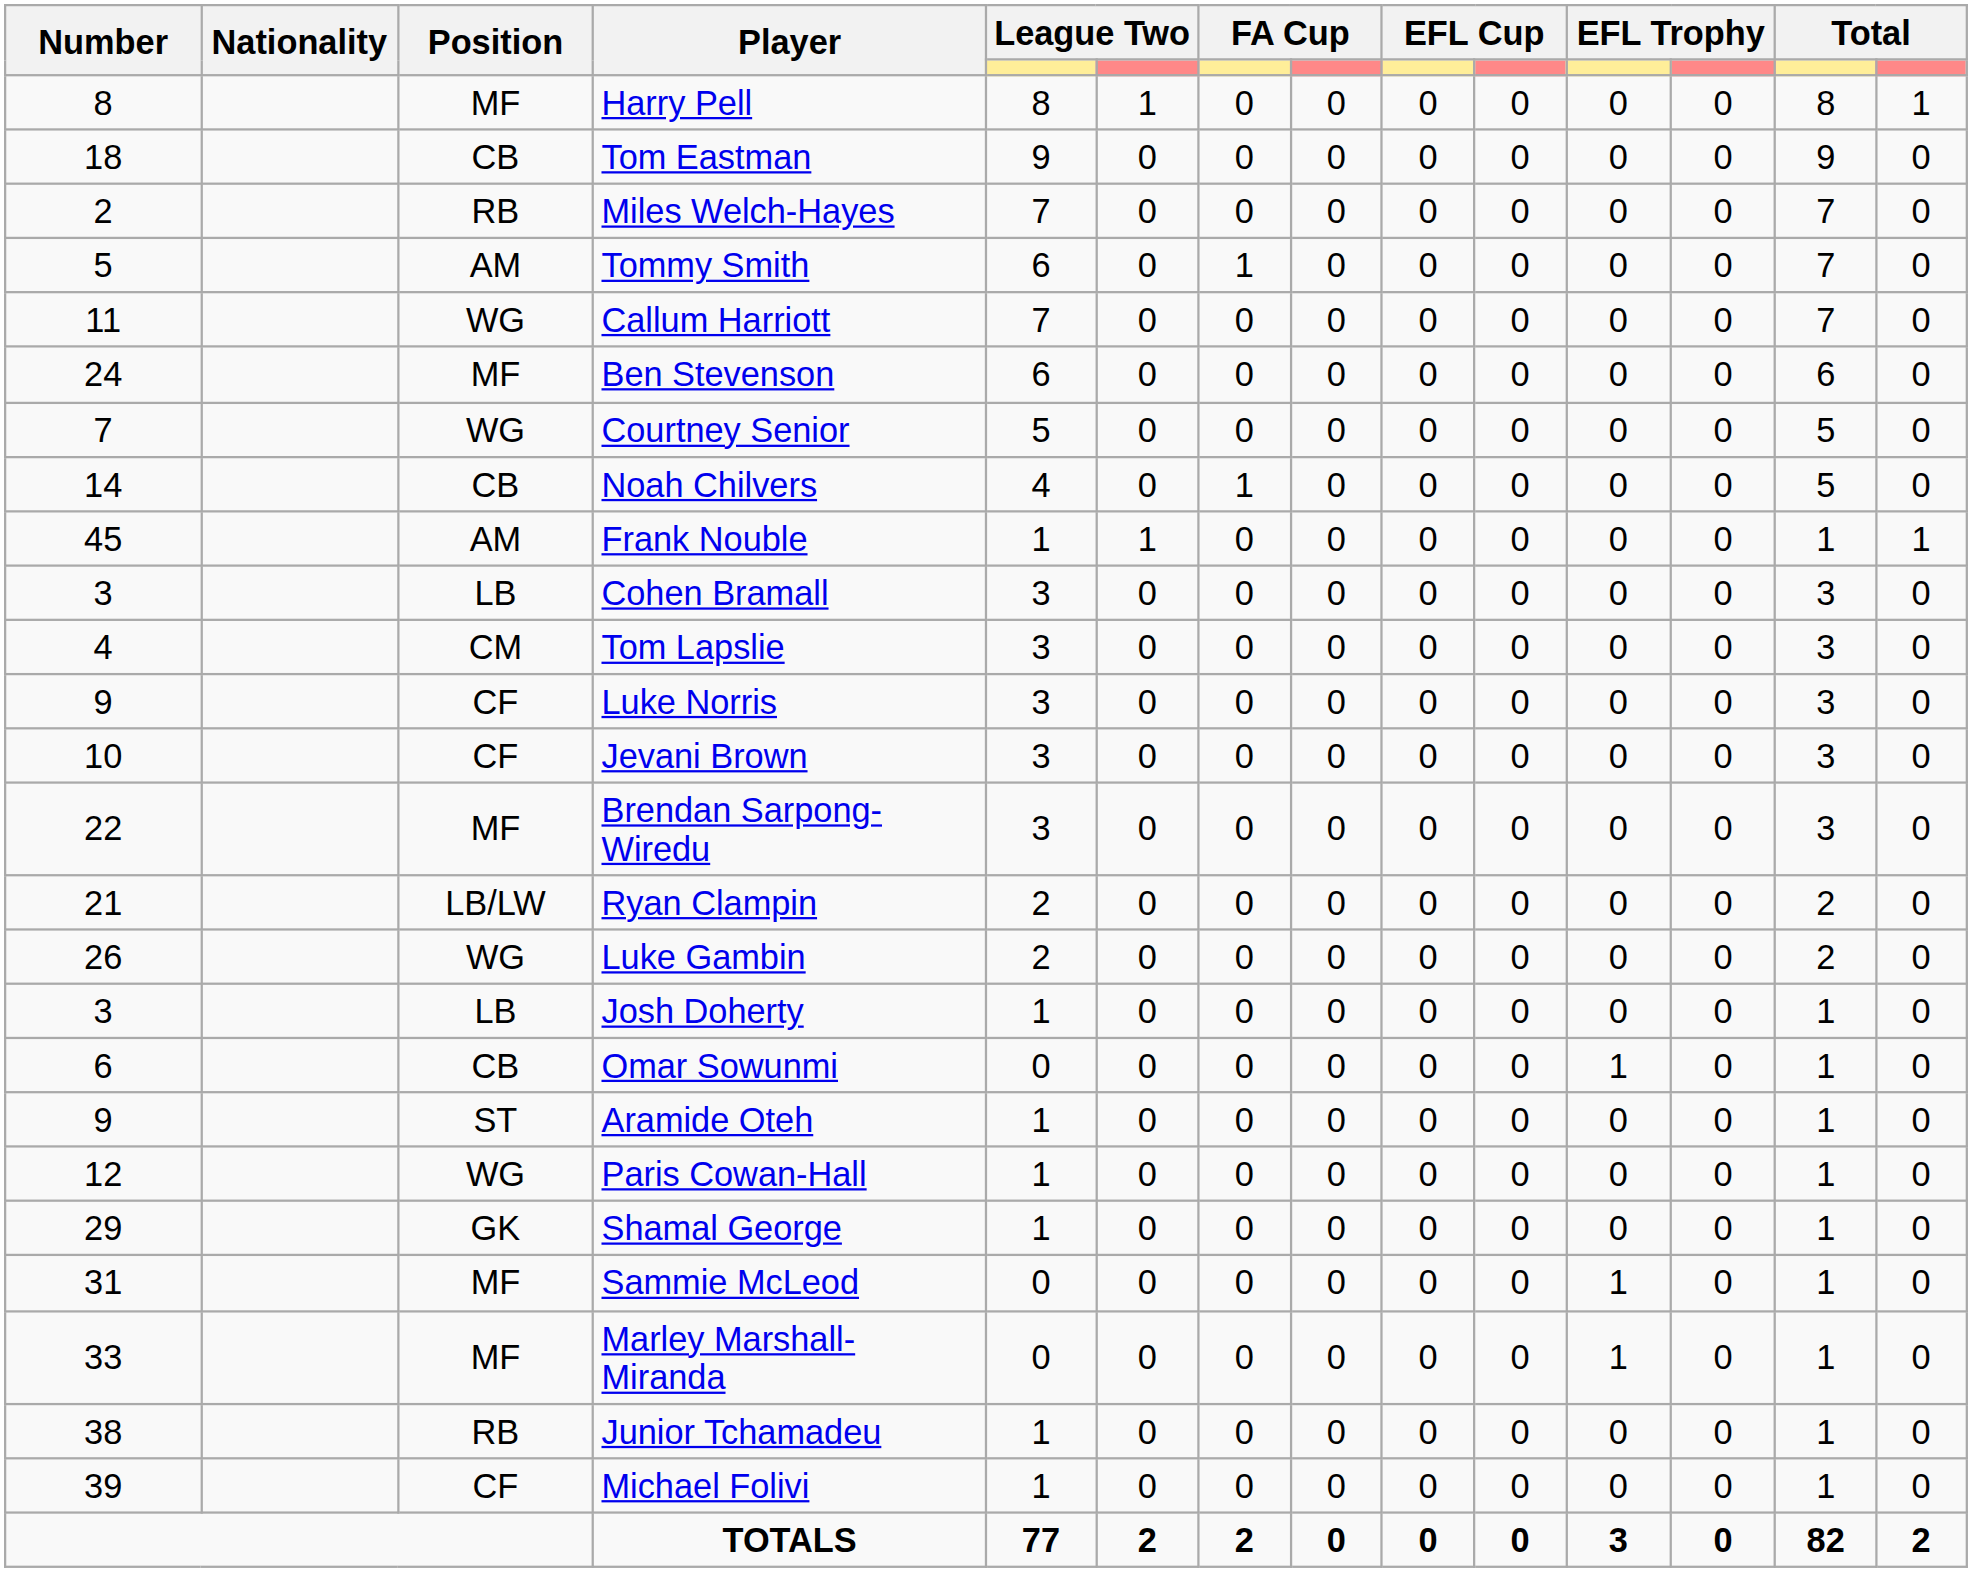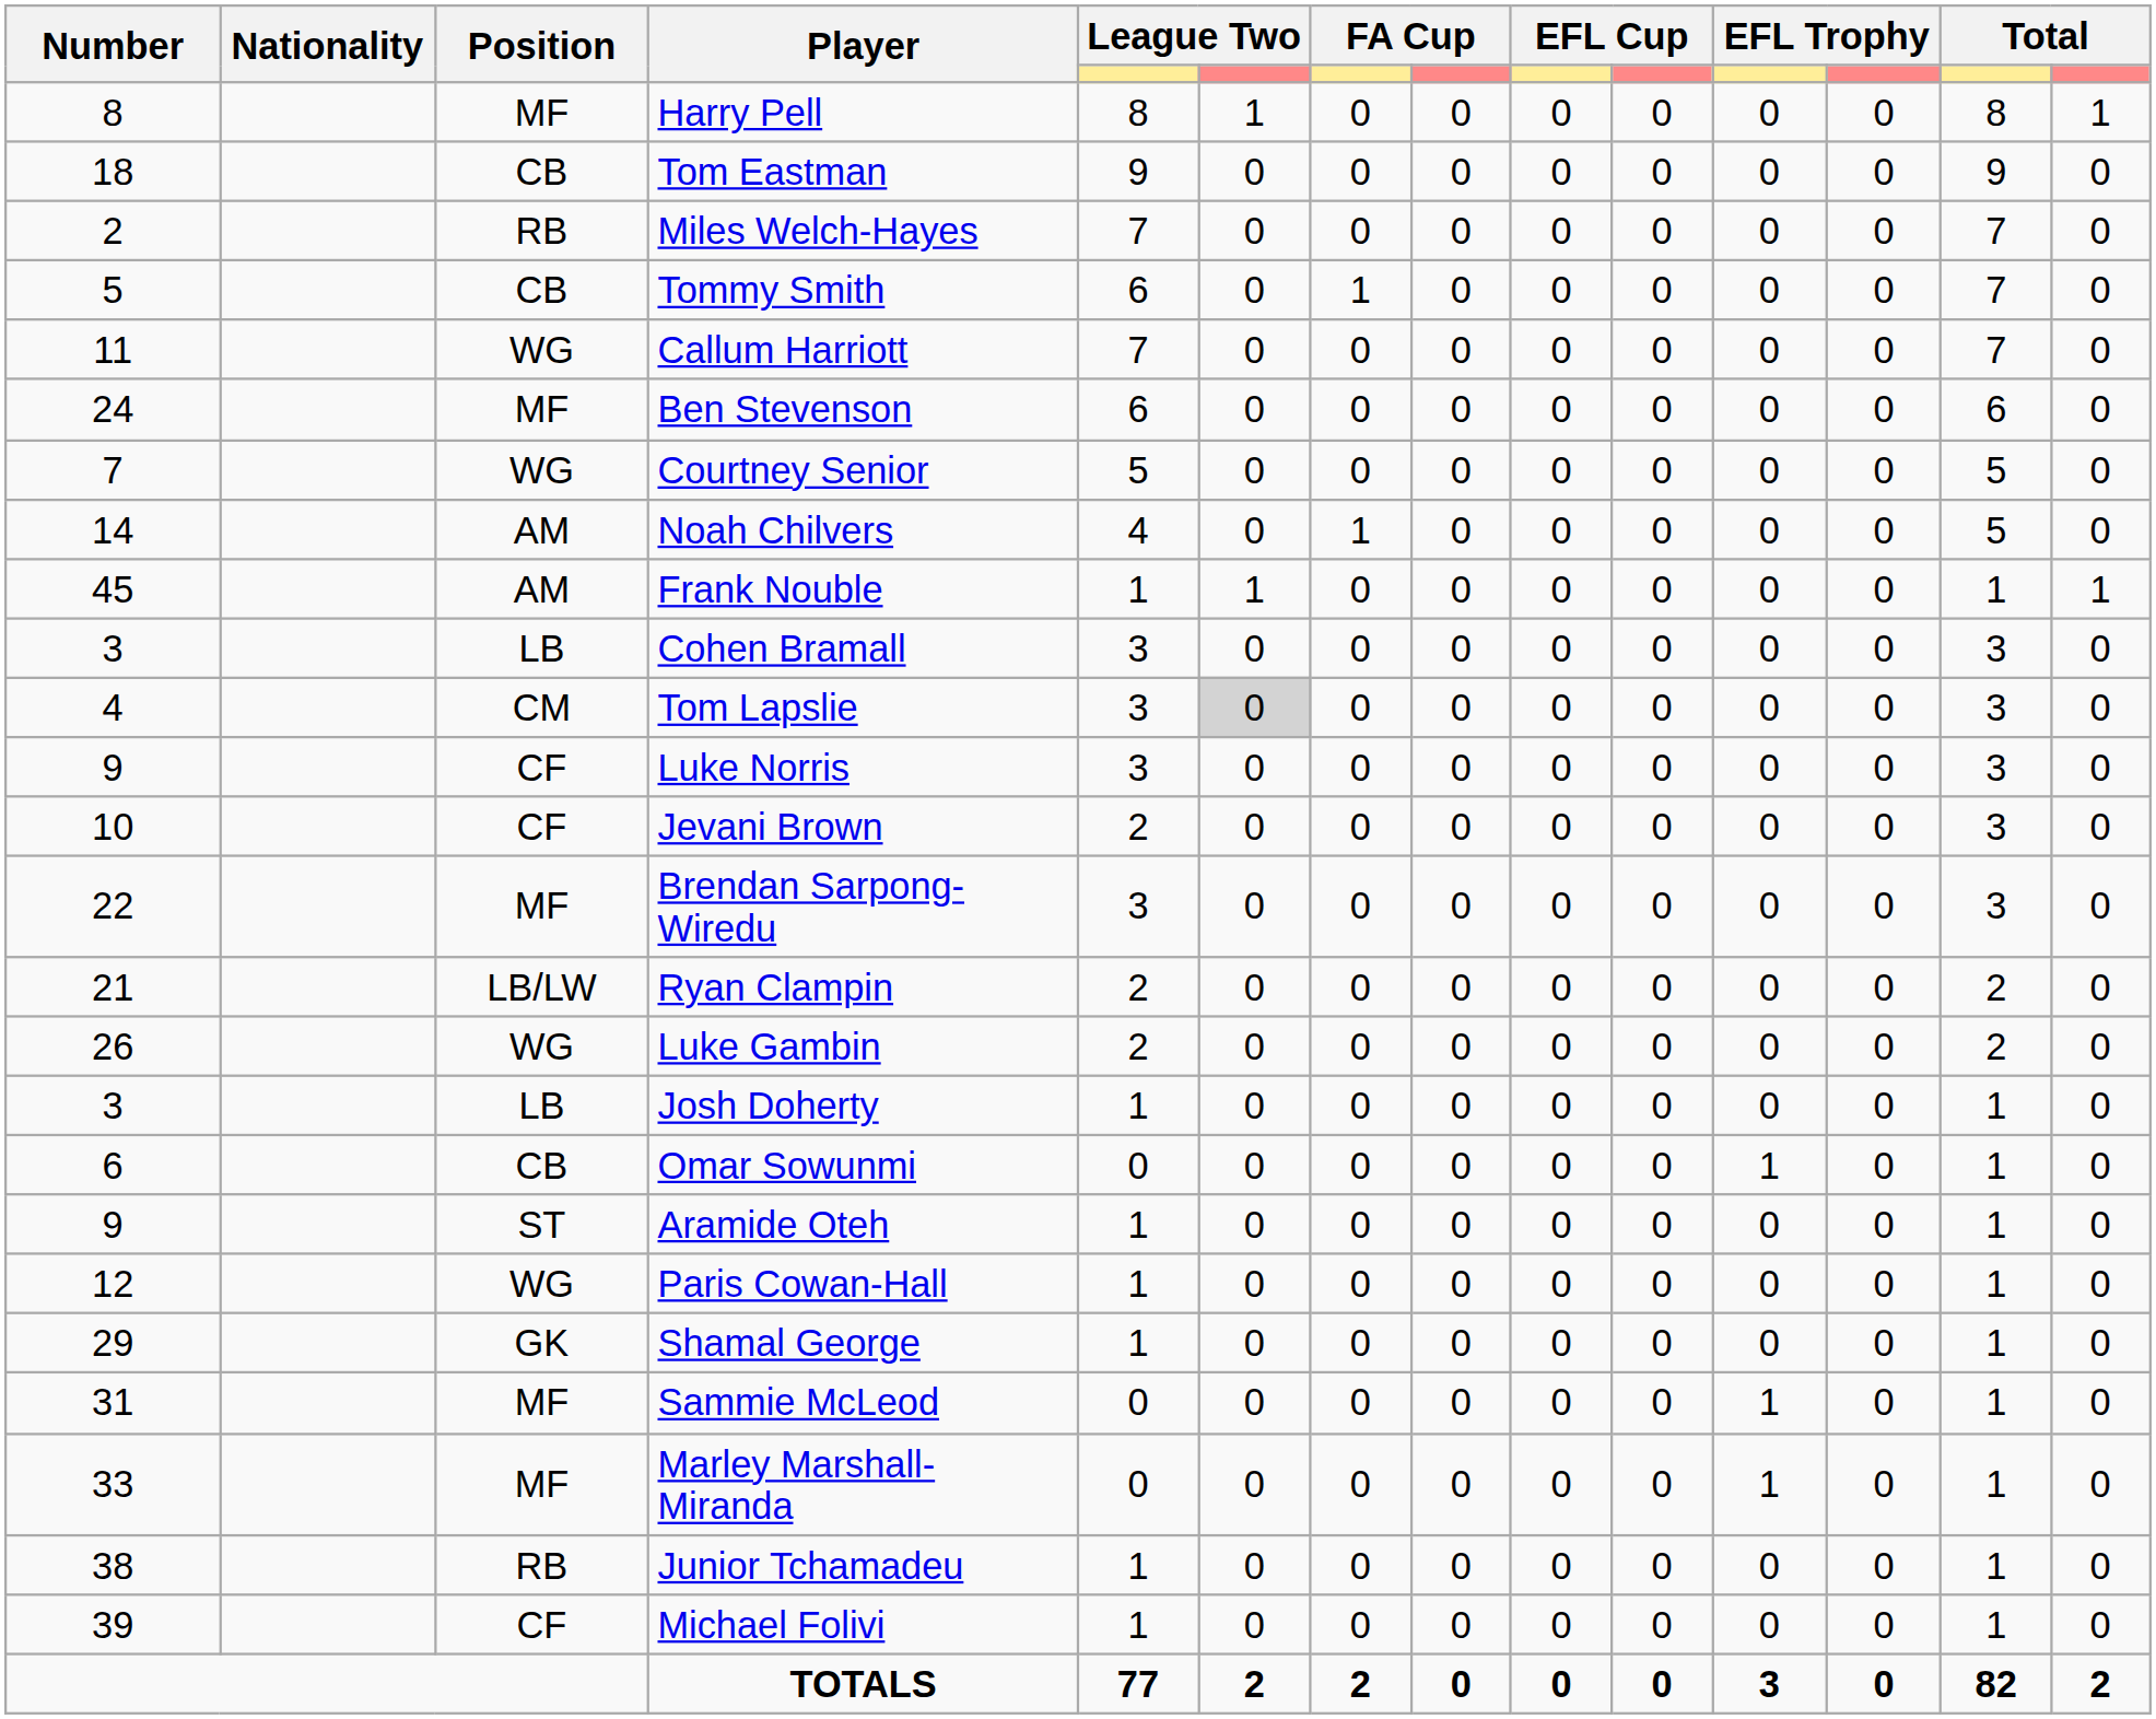Tommy Smith | Position: AM -> CB
Noah Chilvers | Position: CB -> AM
Tom Lapslie | column 6: no background -> lightgrey background
Jevani Brown | column 5: 3 -> 2
